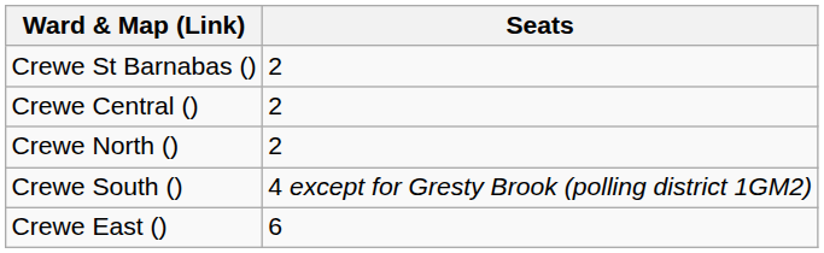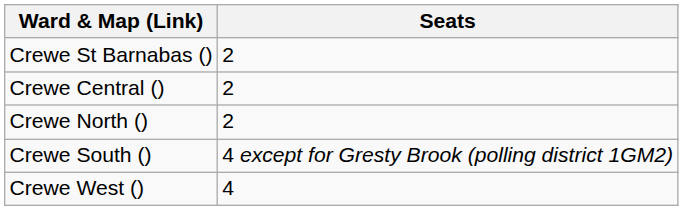- row: Crewe East () | 6
+ row: Crewe West () | 4
